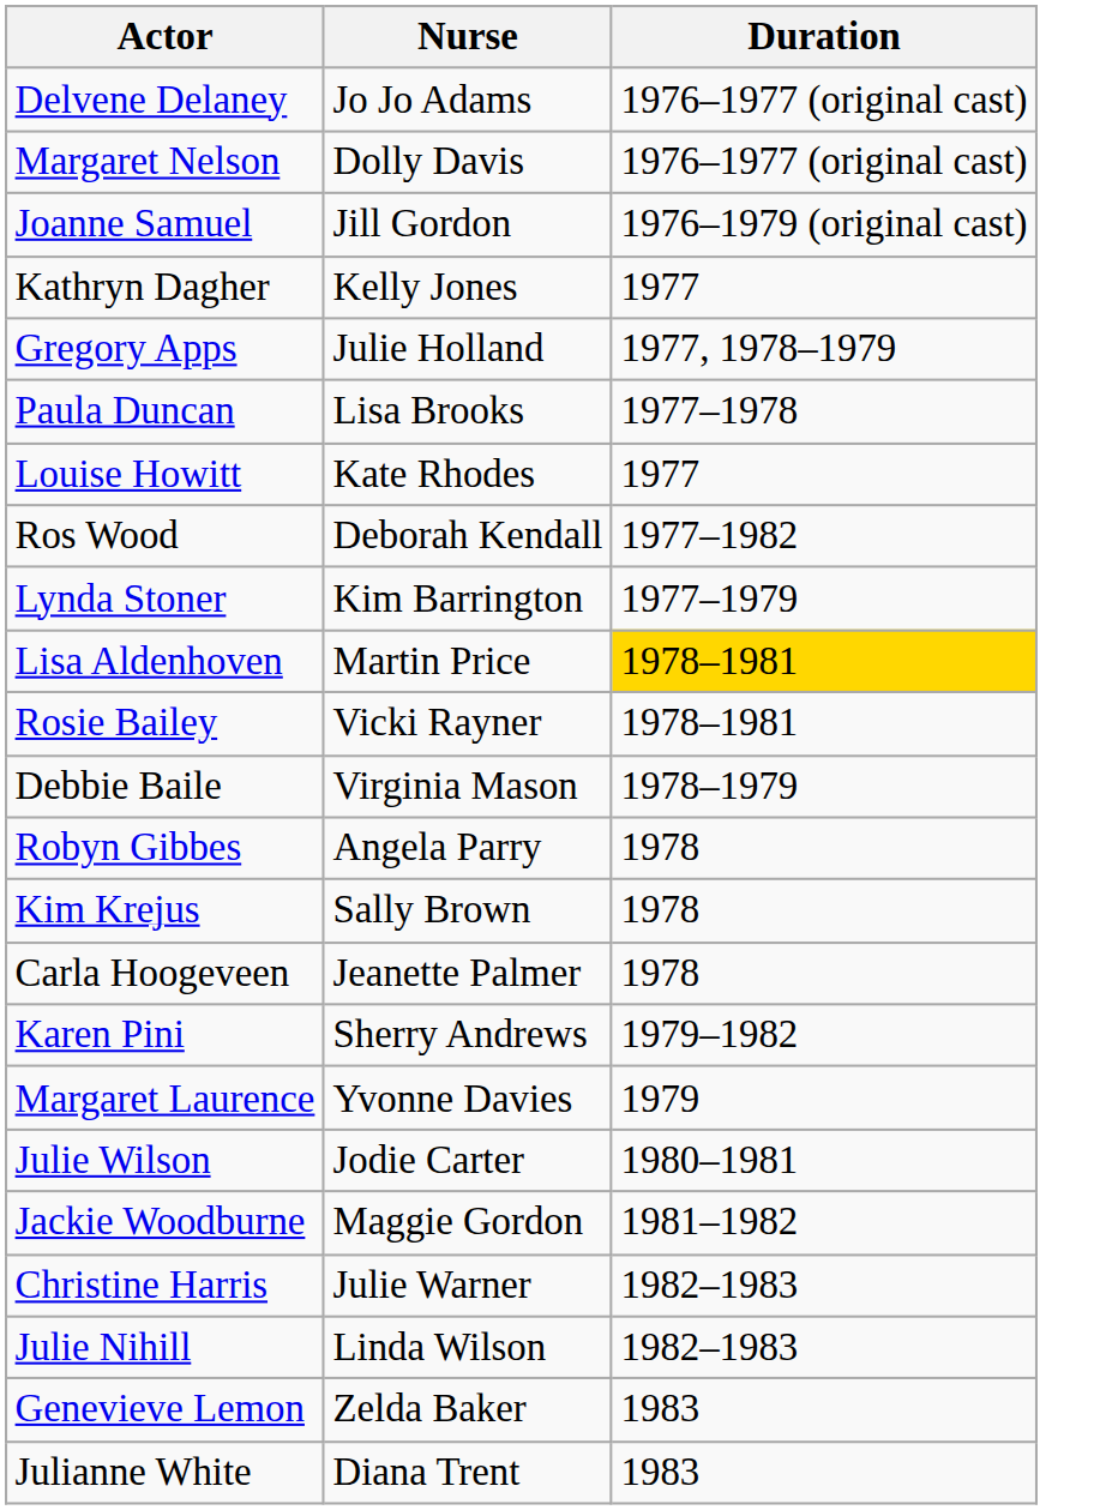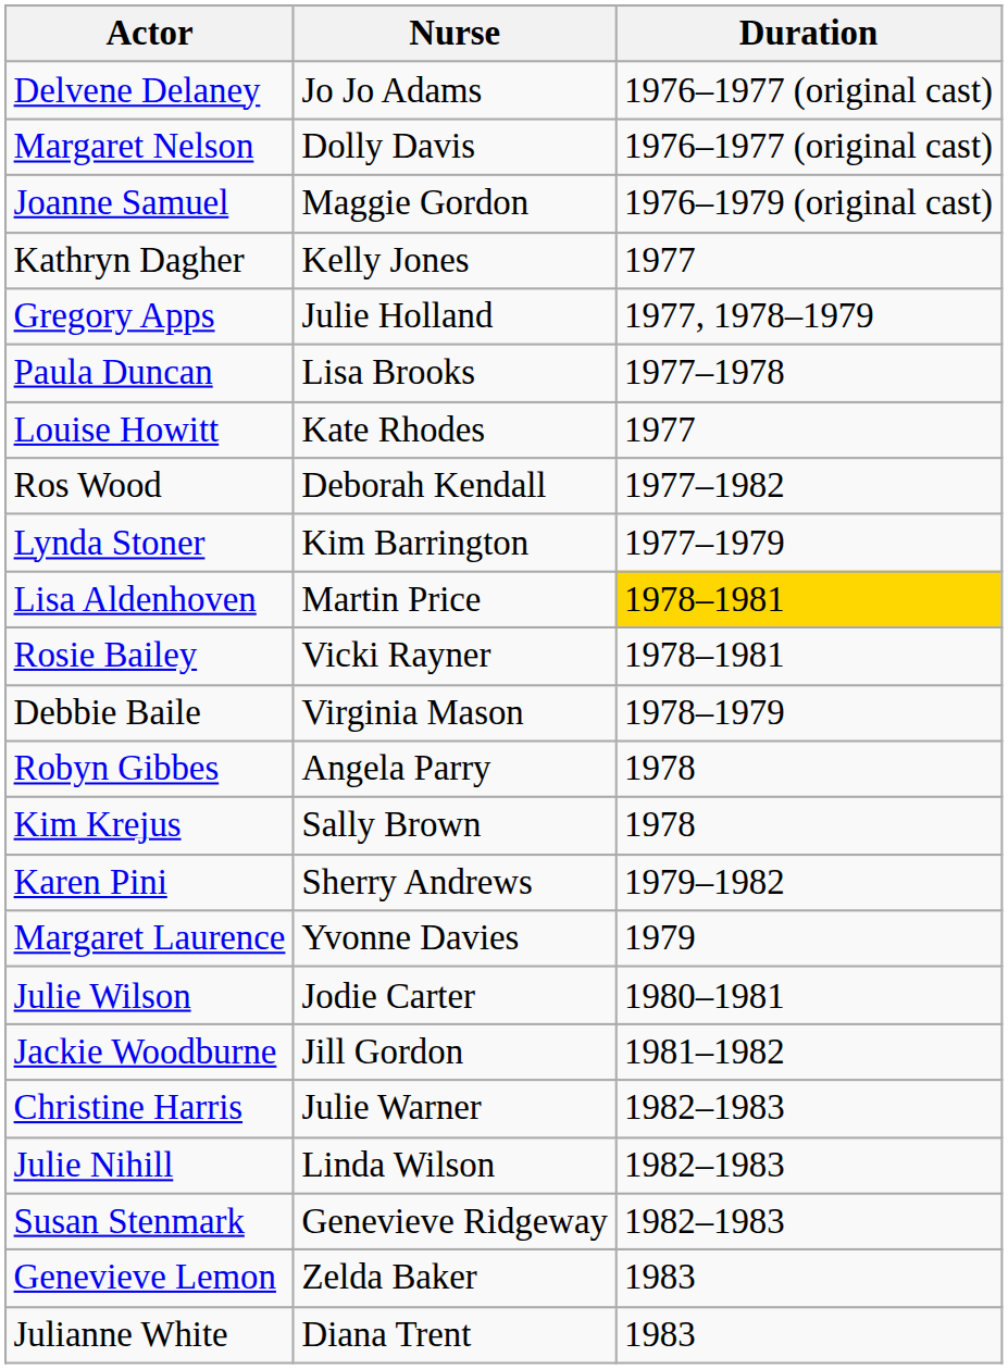Joanne Samuel | Nurse: Jill Gordon -> Maggie Gordon
- row: Carla Hoogeveen | Jeanette Palmer | 1978
Jackie Woodburne | Nurse: Maggie Gordon -> Jill Gordon
+ row: Susan Stenmark | Genevieve Ridgeway | 1982–1983
